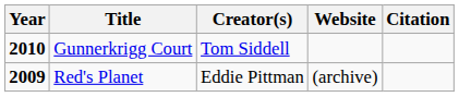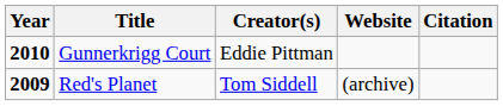Gunnerkrigg Court | Creator(s): Tom Siddell -> Eddie Pittman
Red's Planet | Creator(s): Eddie Pittman -> Tom Siddell
